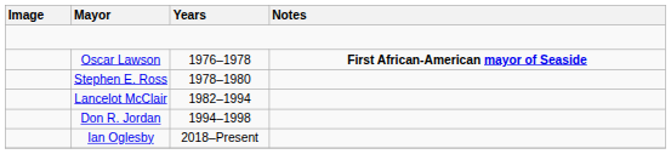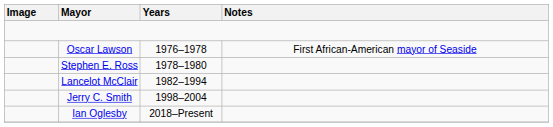Oscar Lawson | Notes: bold -> normal
- row: Don R. Jordan | 1994–1998
+ row: Jerry C. Smith | 1998–2004
